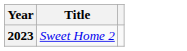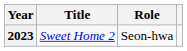+ column: Role | Seon-hwa
